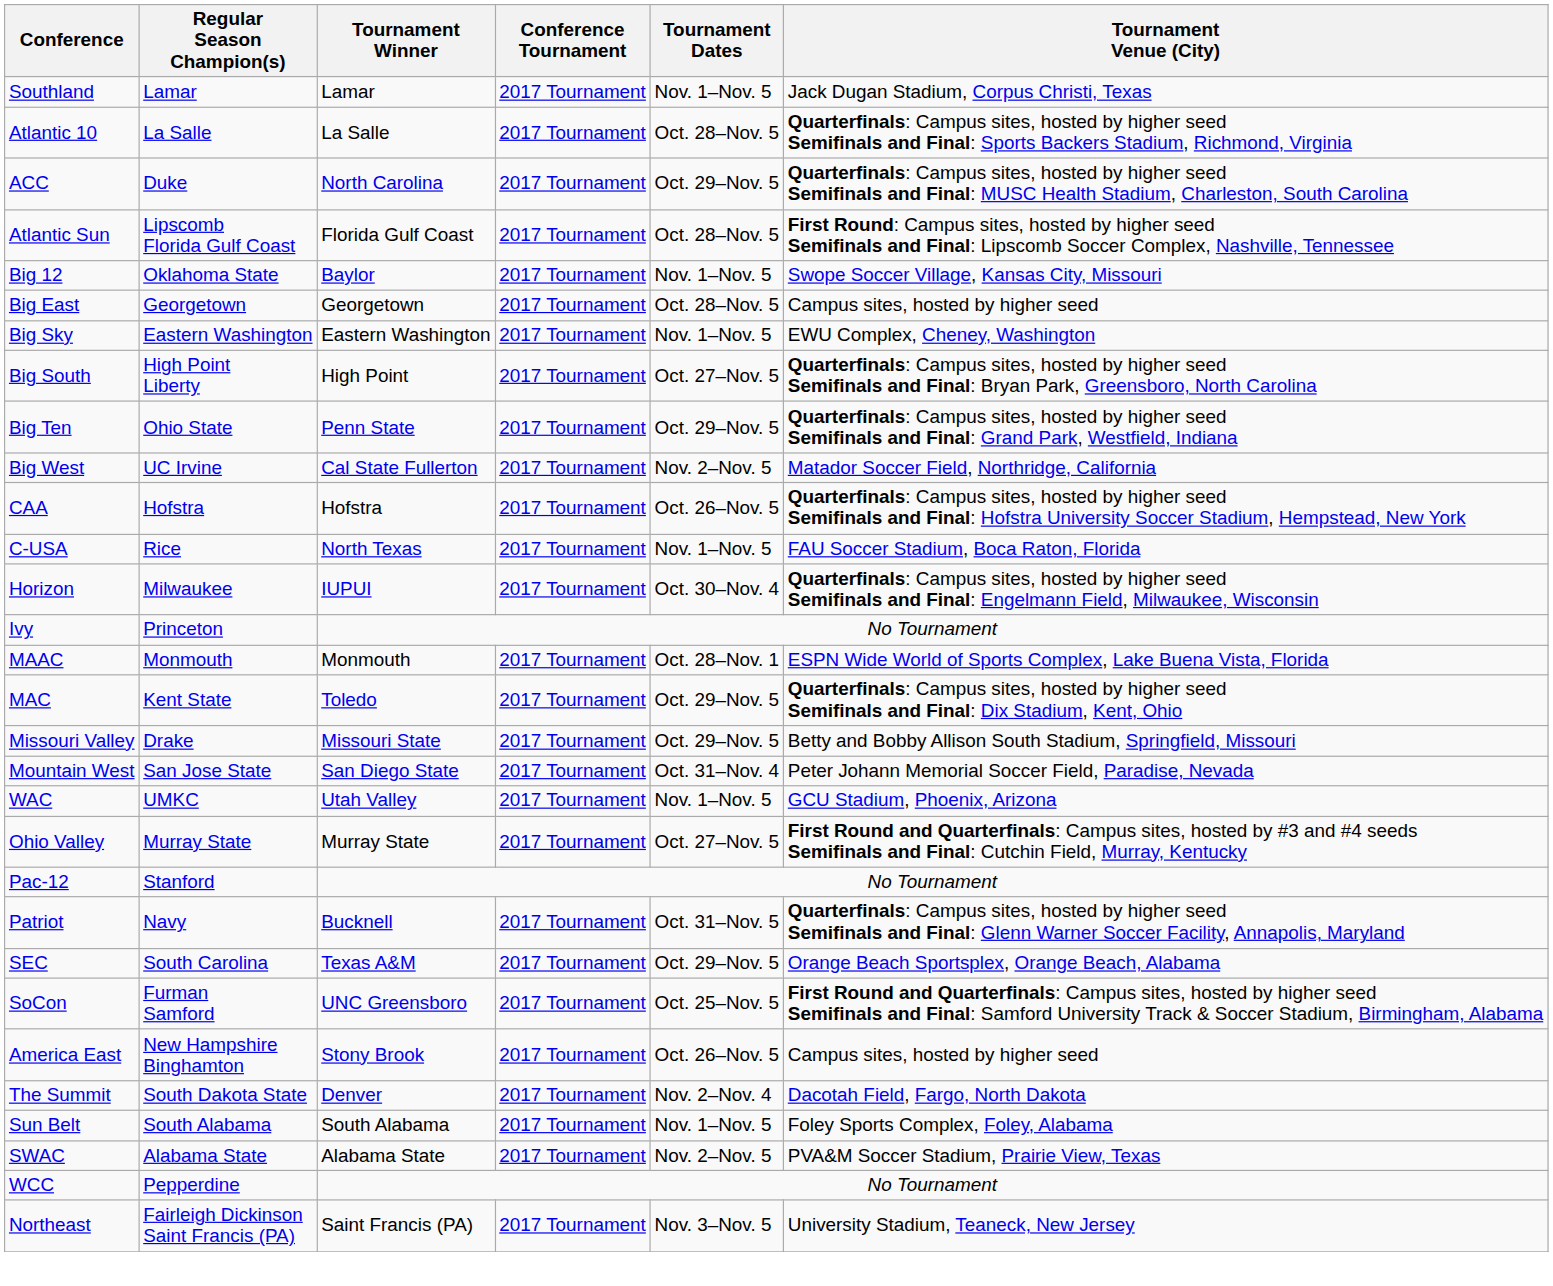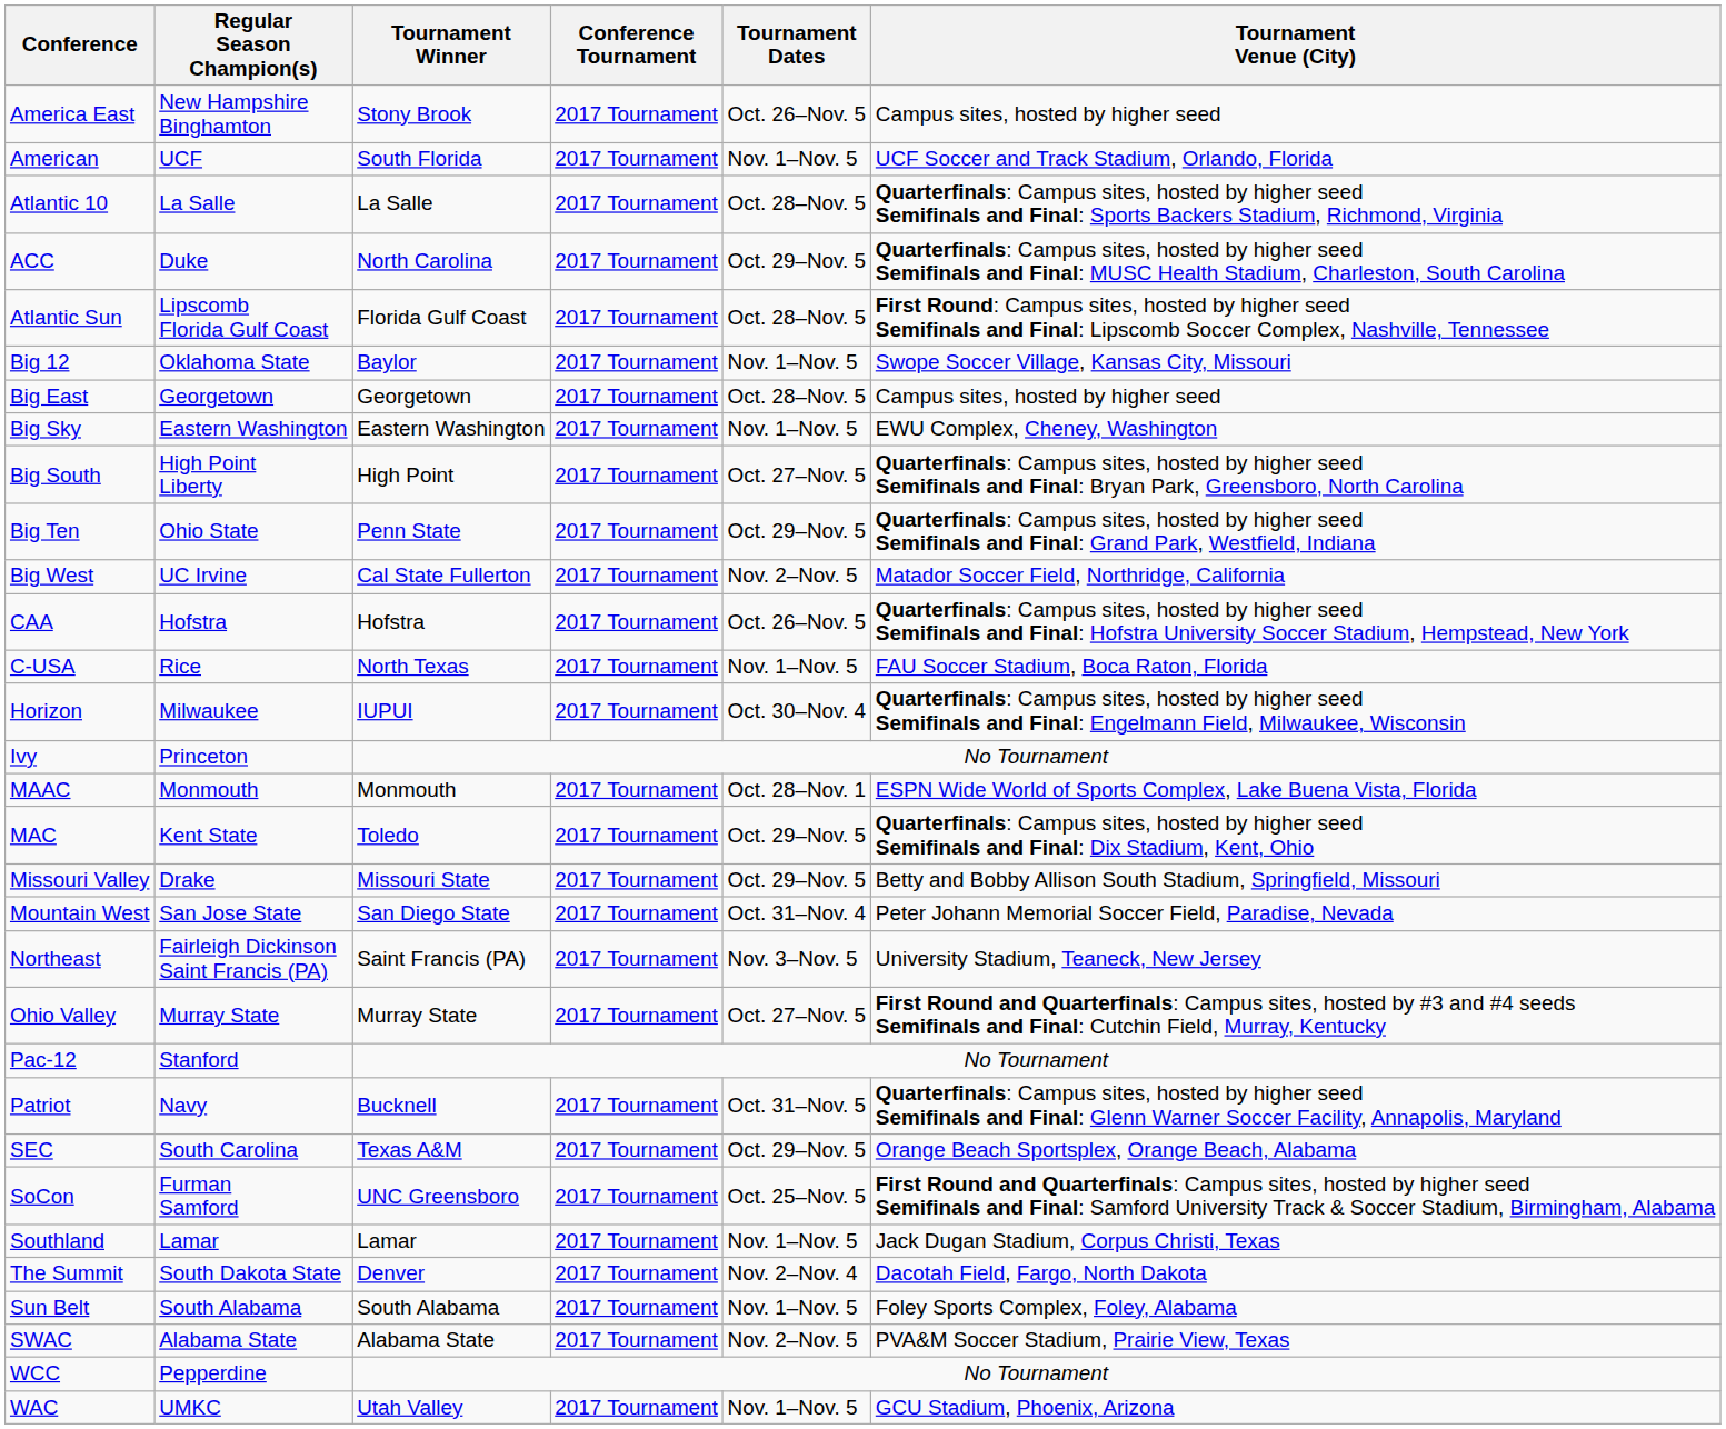rows swapped: America East <-> Southland
+ row: American | UCF | South Florida | 2017 Tournament | Nov. 1–Nov. 5 | UCF Soccer and Track Stadium, Orlando, Florida
rows swapped: Northeast <-> WAC
